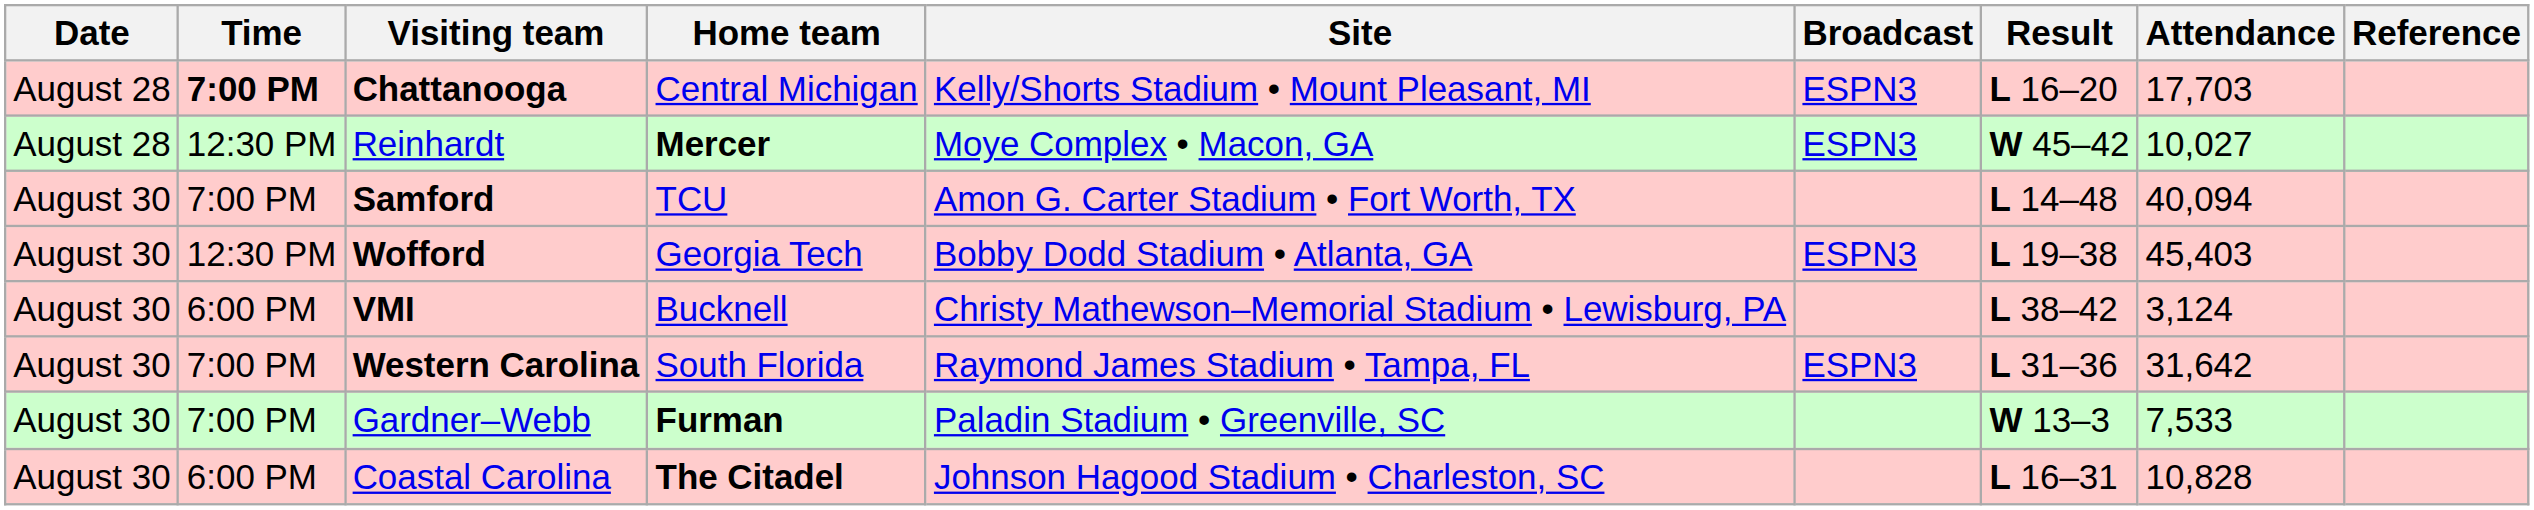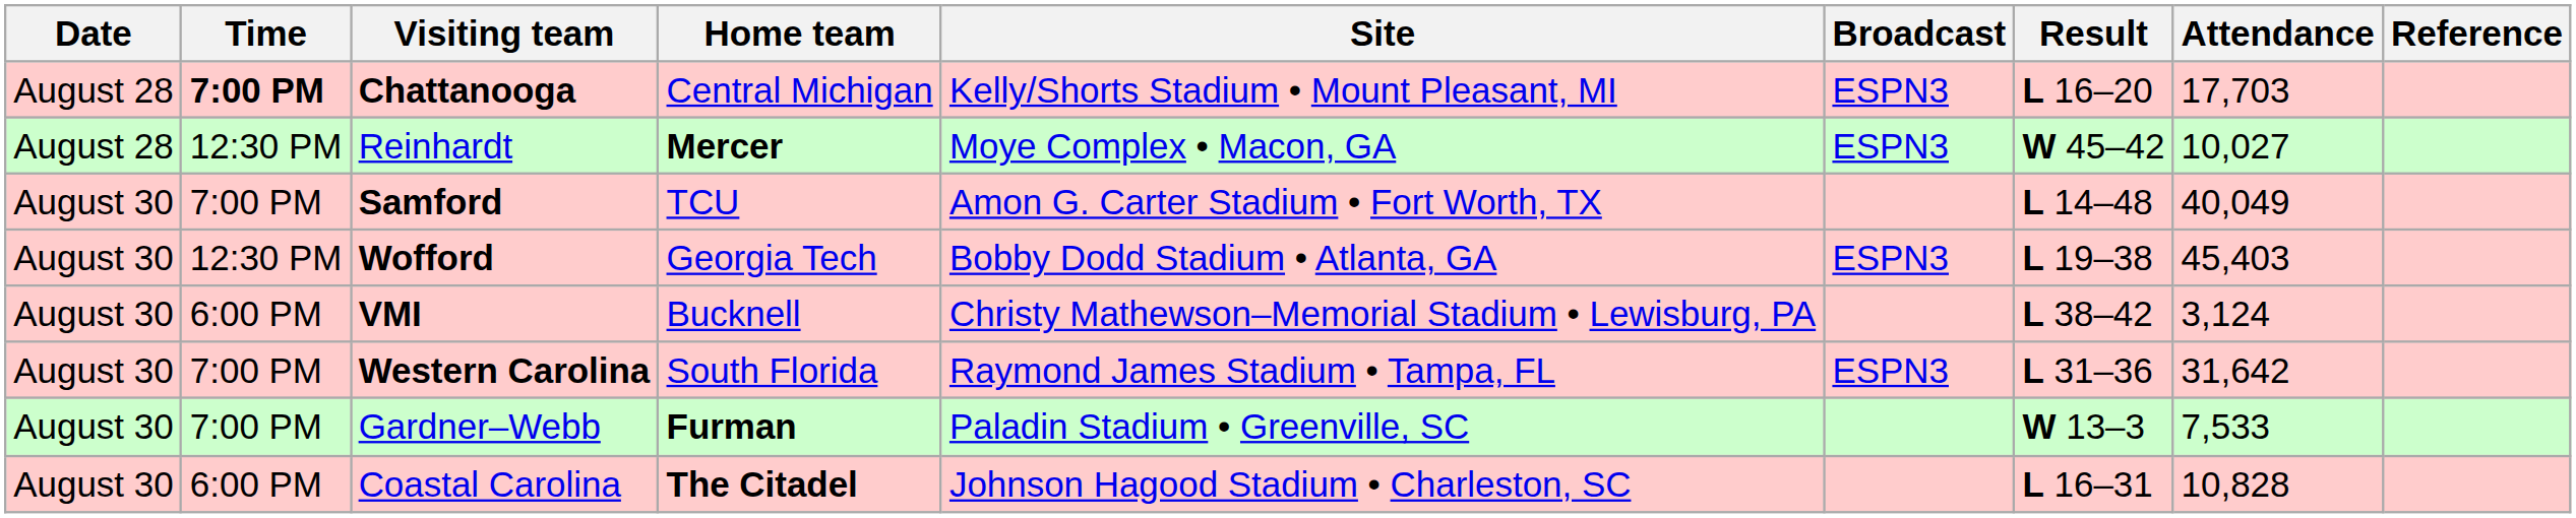Samford | Attendance: 40,094 -> 40,049
